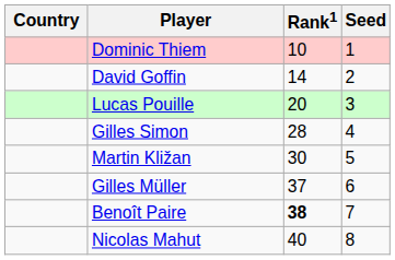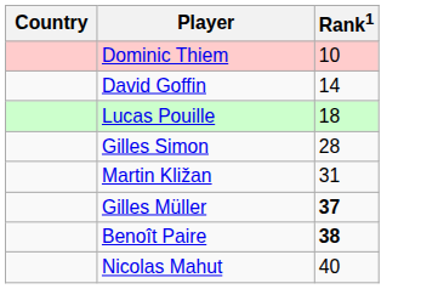- column: Seed | 1 | 2 | 3 | 4 | 5 | 6 | 7 | 8
Lucas Pouille | Rank1: 20 -> 18
Martin Kližan | Rank1: 30 -> 31
Gilles Müller | Rank1: normal -> bold
